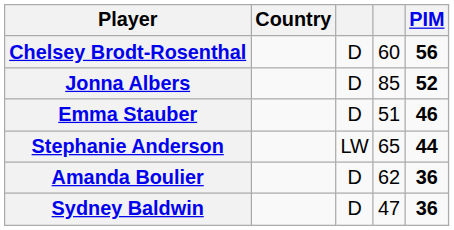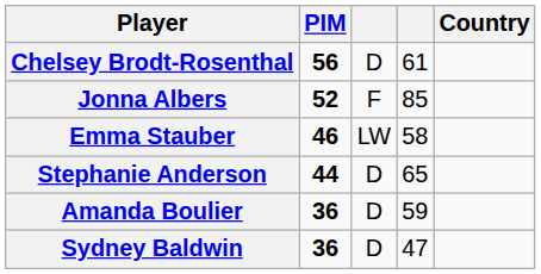columns swapped: Country <-> PIM
Chelsey Brodt-Rosenthal | column 4: 60 -> 61
Jonna Albers | column 3: D -> F
Emma Stauber | column 3: D -> LW
Emma Stauber | column 4: 51 -> 58
Stephanie Anderson | column 3: LW -> D
Amanda Boulier | column 4: 62 -> 59
